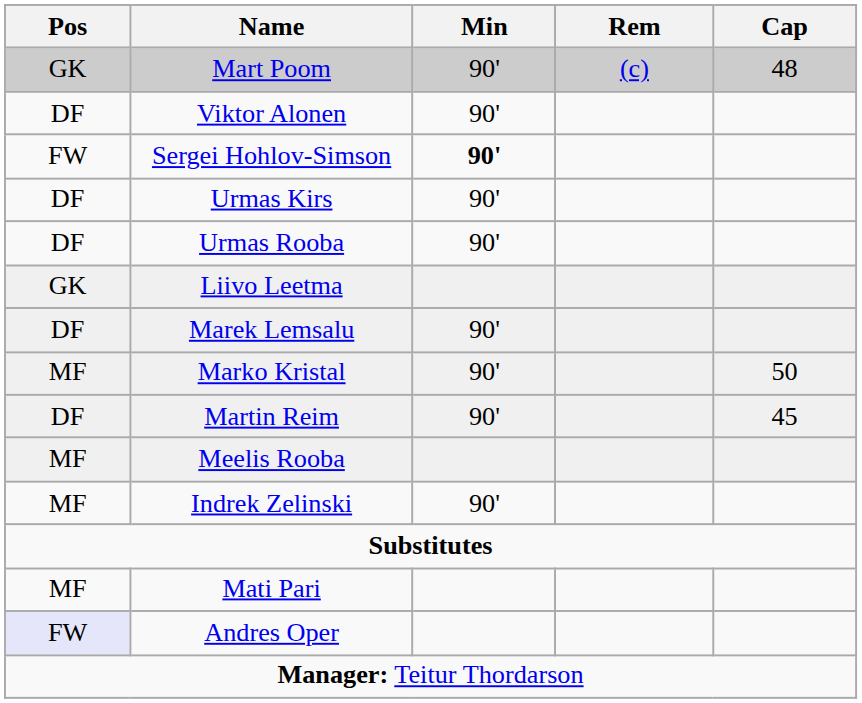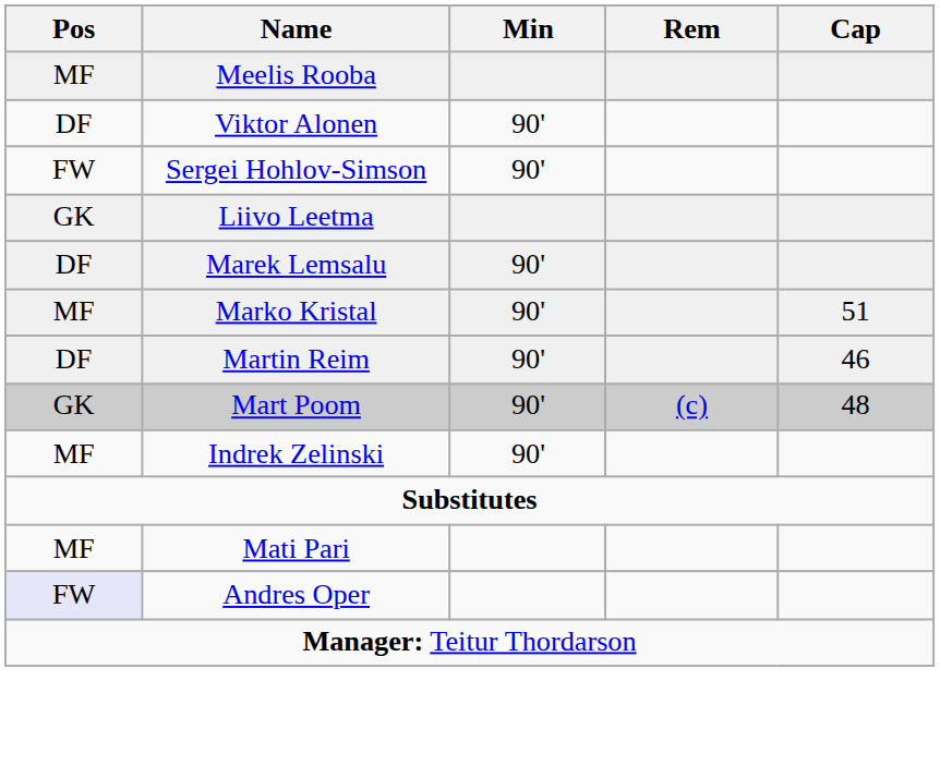rows swapped: Mart Poom <-> Meelis Rooba
Sergei Hohlov-Simson | Min: bold -> normal
- row: DF | Urmas Kirs | 90'
- row: DF | Urmas Rooba | 90'
Marko Kristal | Cap: 50 -> 51
Martin Reim | Cap: 45 -> 46
